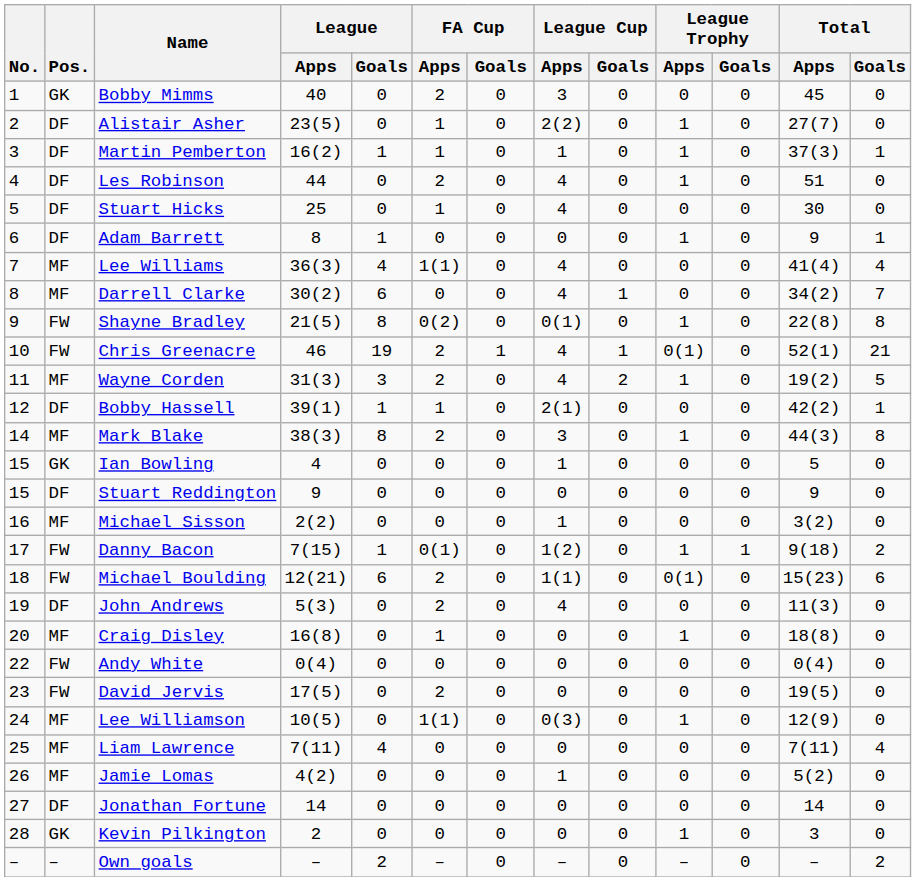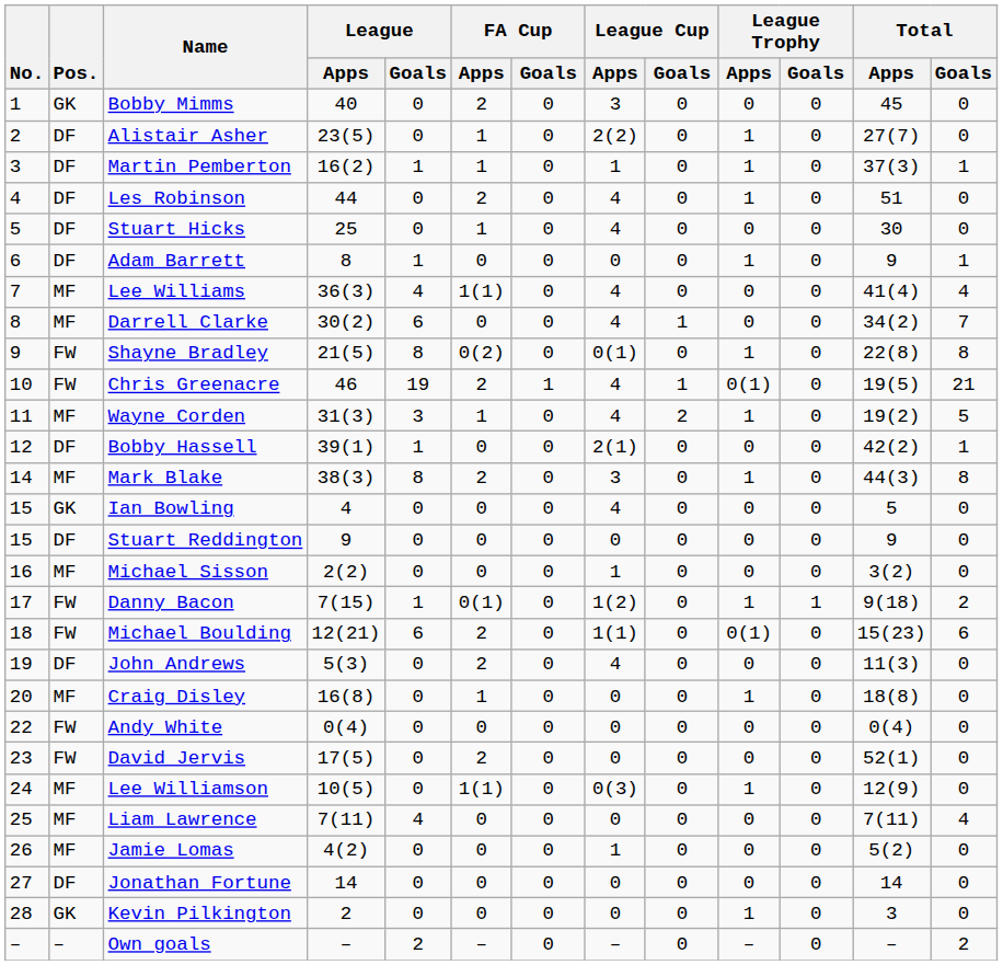Chris Greenacre | Total / Apps: 52(1) -> 19(5)
Wayne Corden | FA Cup / Apps: 2 -> 1
Bobby Hassell | FA Cup / Apps: 1 -> 0
Ian Bowling | League Cup / Apps: 1 -> 4
David Jervis | Total / Apps: 19(5) -> 52(1)
